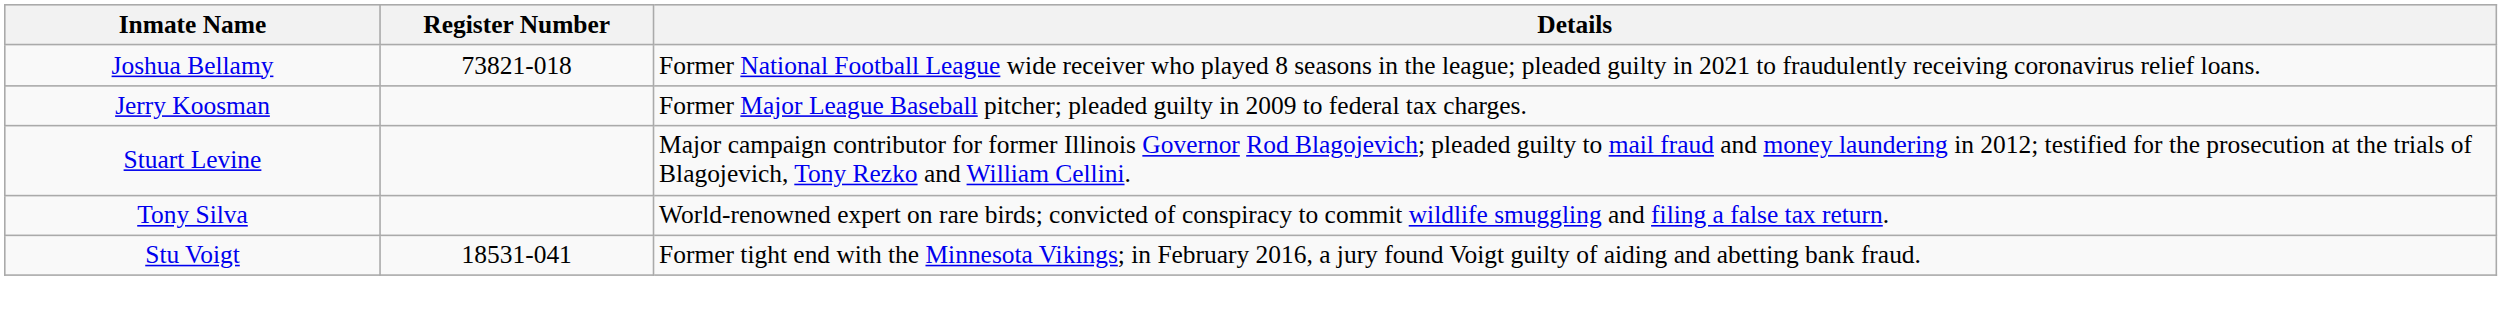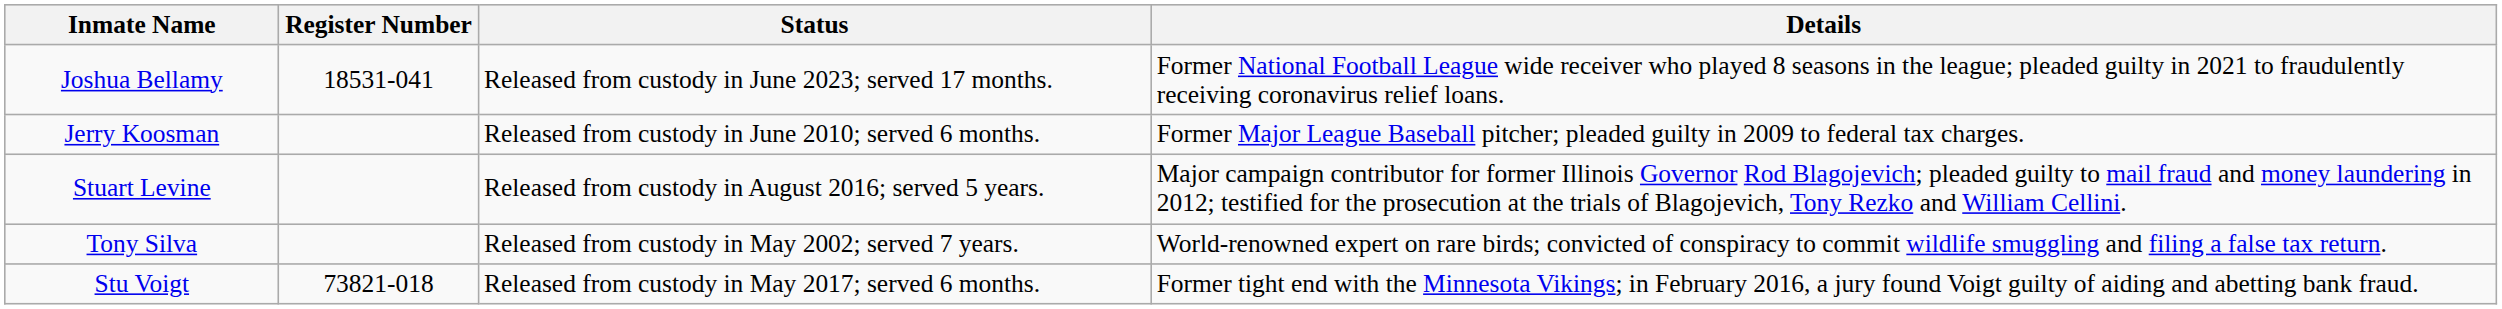+ column: Status | Released from custody in June 2023; served 17 months. | Released from custody in June 2010; served 6 months. | Released from custody in August 2016; served 5 years. | Released from custody in May 2002; served 7 years. | Released from custody in May 2017; served 6 months.
Joshua Bellamy | Register Number: 73821-018 -> 18531-041
Stu Voigt | Register Number: 18531-041 -> 73821-018
